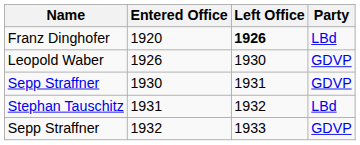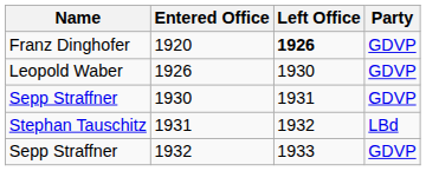1920 | Party: LBd -> GDVP
